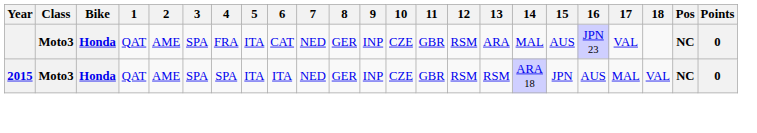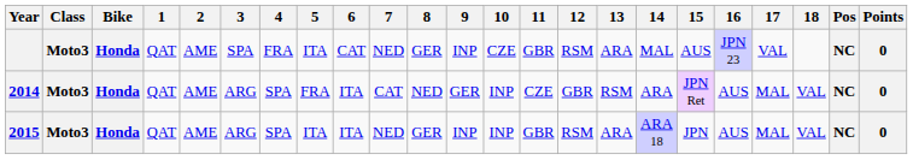+ row: 2014 | Moto3 | Honda | QAT | AME | ARG | SPA | FRA | ITA | CAT | NED | GER | INP | CZE | GBR | RSM | ARA | JPN Ret | AUS | MAL | VAL | NC | 0
2015 | 3: SPA -> ARG
2015 | 10: CZE -> INP
2015 | 13: RSM -> ARA
